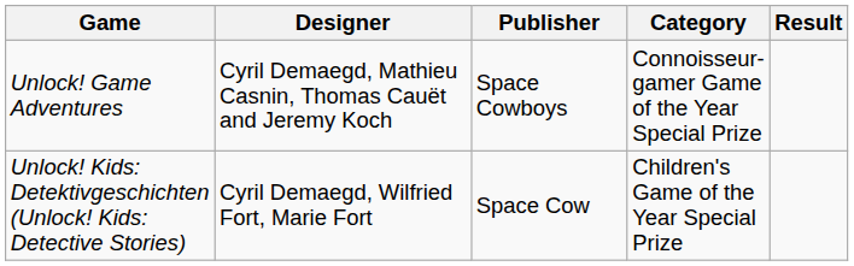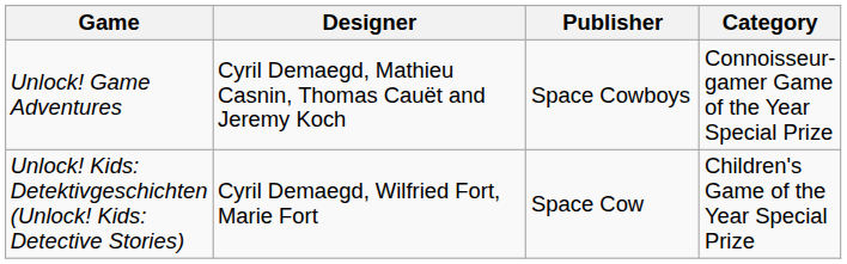- column: Result
